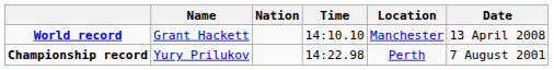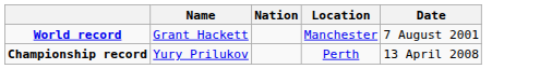- column: Time | 14:10.10 | 14:22.98
World record | Date: 13 April 2008 -> 7 August 2001
Championship record | Date: 7 August 2001 -> 13 April 2008
